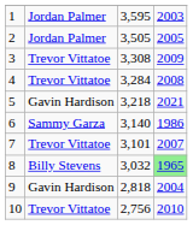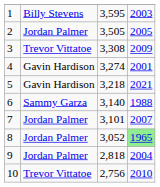1 | column 2: Jordan Palmer -> Billy Stevens
4 | column 2: Trevor Vittatoe -> Gavin Hardison
4 | column 3: 3,284 -> 3,274
4 | column 4: 2008 -> 2001
6 | column 4: 1986 -> 1988
7 | column 2: Trevor Vittatoe -> Jordan Palmer
8 | column 2: Billy Stevens -> Jordan Palmer
8 | column 3: 3,032 -> 3,052
9 | column 2: Gavin Hardison -> Jordan Palmer
